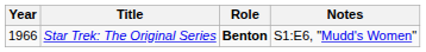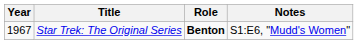Star Trek: The Original Series | Year: 1966 -> 1967
